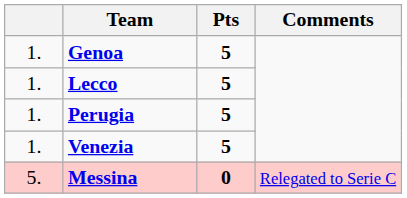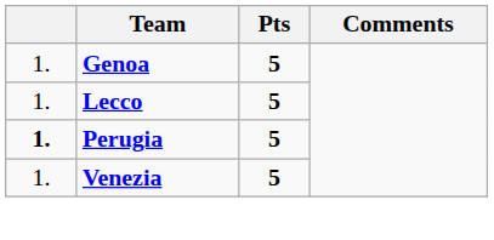Perugia | column 1: normal -> bold
- row: 5. | Messina | 0 | Relegated to Serie C
